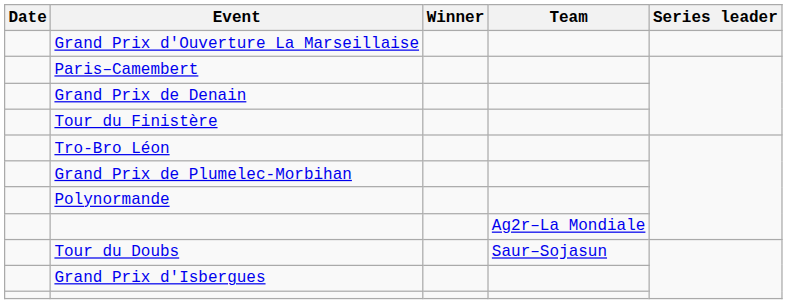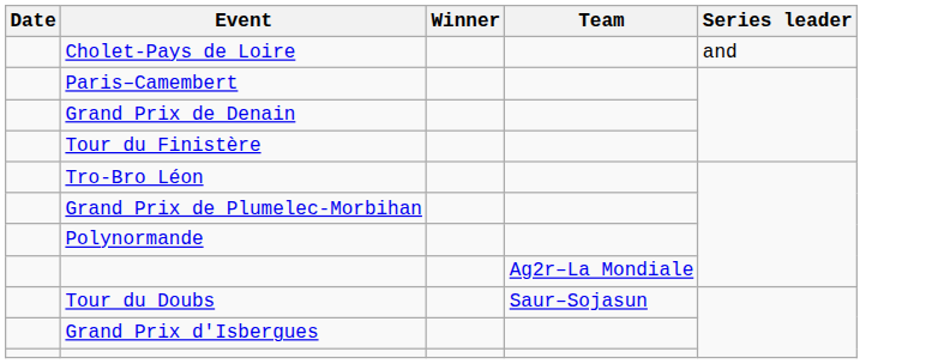- row: Grand Prix d'Ouverture La Marseillaise
+ row: Cholet-Pays de Loire | and
